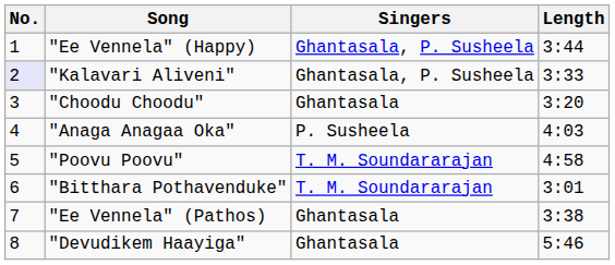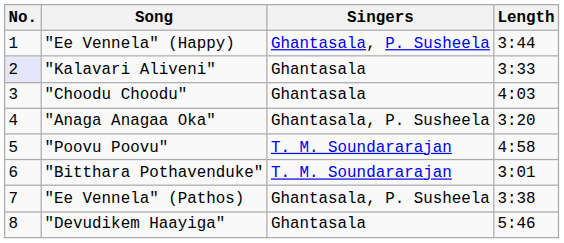"Kalavari Aliveni" | Singers: Ghantasala, P. Susheela -> Ghantasala
"Choodu Choodu" | Length: 3:20 -> 4:03
"Anaga Anagaa Oka" | Singers: P. Susheela -> Ghantasala, P. Susheela
"Anaga Anagaa Oka" | Length: 4:03 -> 3:20
"Ee Vennela" (Pathos) | Singers: Ghantasala -> Ghantasala, P. Susheela
